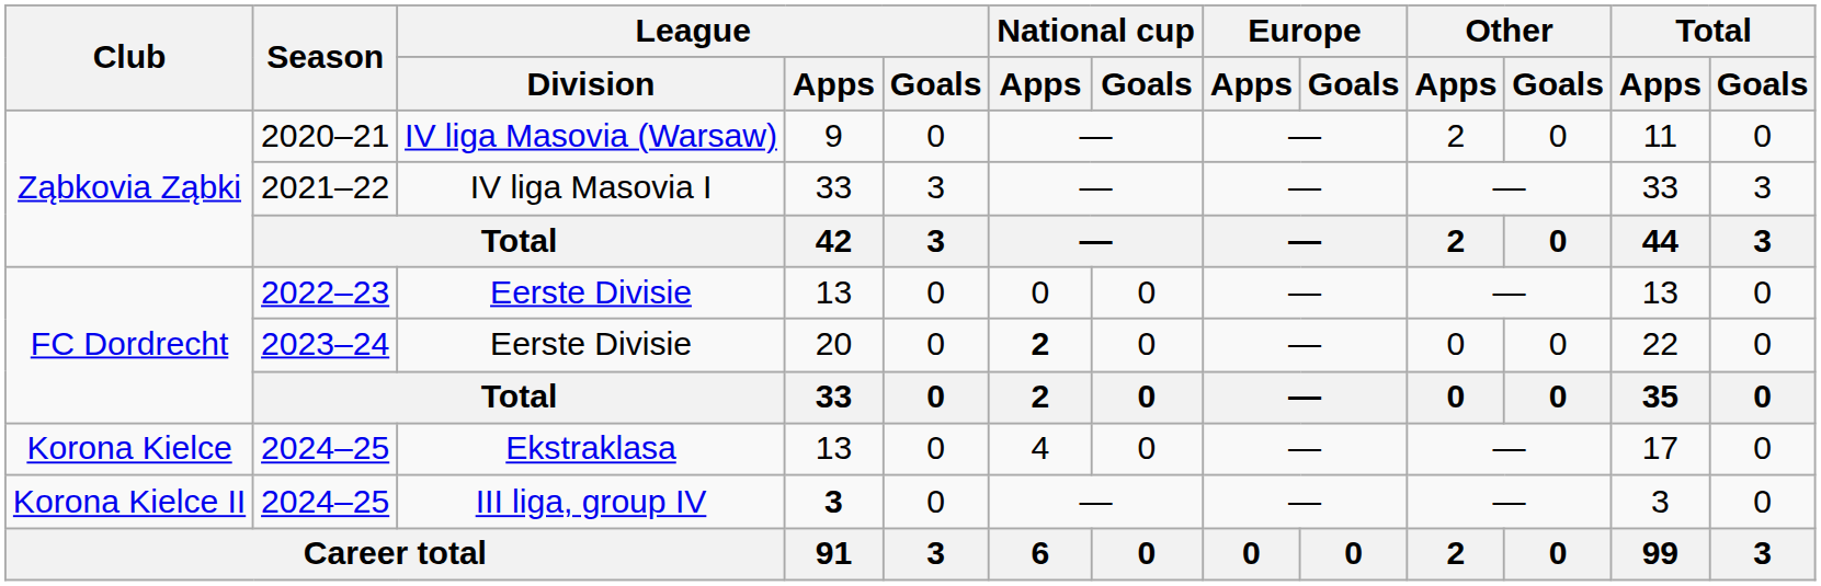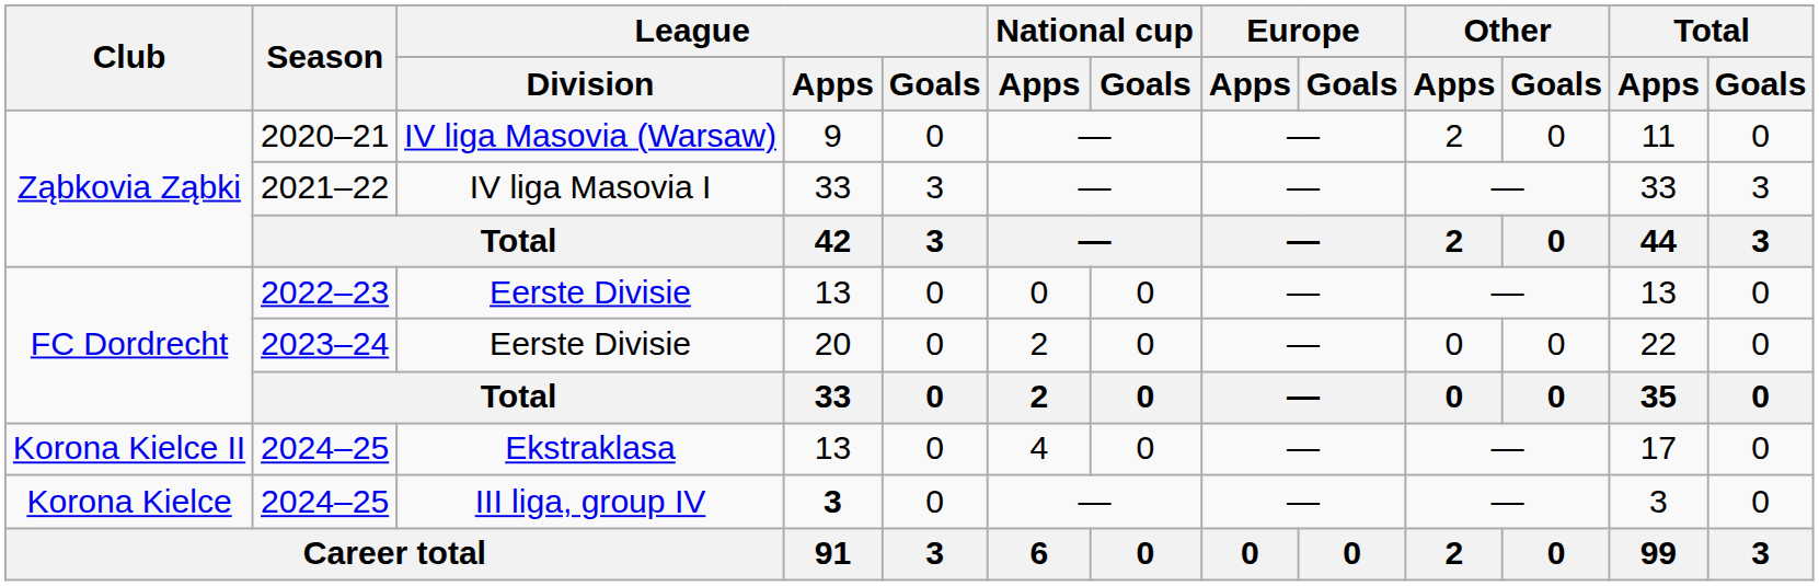2023–24 | National cup / Apps: bold -> normal
2024–25 / Ekstraklasa | Club: Korona Kielce -> Korona Kielce II
2024–25 / III liga, group IV | Club: Korona Kielce II -> Korona Kielce
